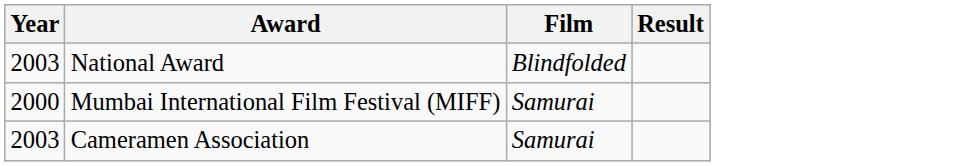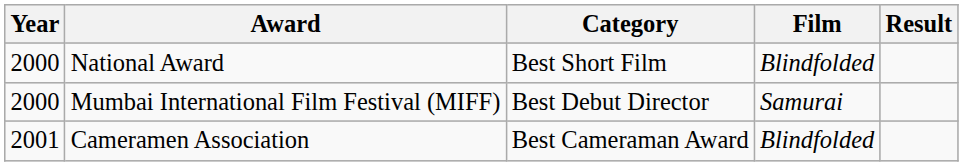+ column: Category | Best Short Film | Best Debut Director | Best Cameraman Award
National Award | Year: 2003 -> 2000
Cameramen Association | Year: 2003 -> 2001
Cameramen Association | Film: Samurai -> Blindfolded
